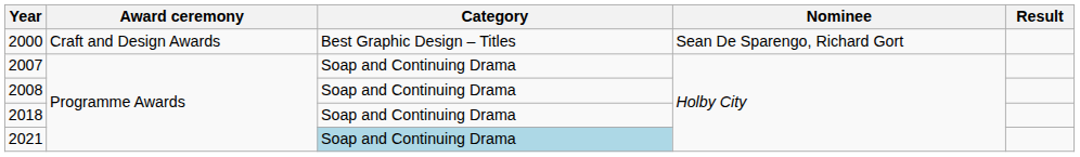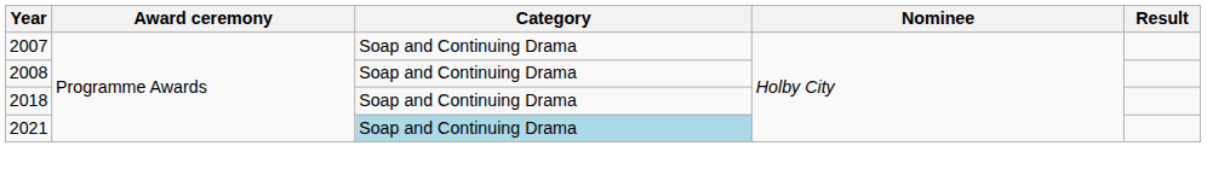- row: 2000 | Craft and Design Awards | Best Graphic Design – Titles | Sean De Sparengo, Richard Gort
